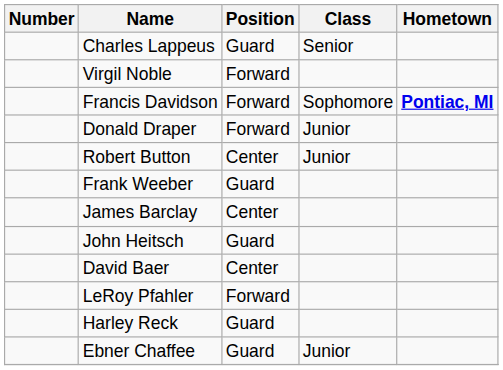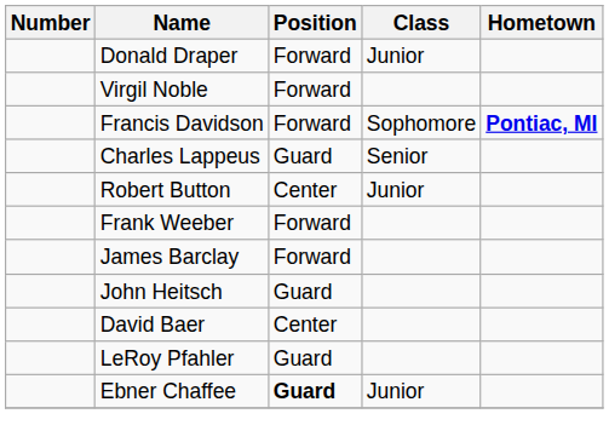rows swapped: Charles Lappeus <-> Donald Draper
Frank Weeber | Position: Guard -> Forward
James Barclay | Position: Center -> Forward
LeRoy Pfahler | Position: Forward -> Guard
- row: Harley Reck | Guard
Ebner Chaffee | Position: normal -> bold
